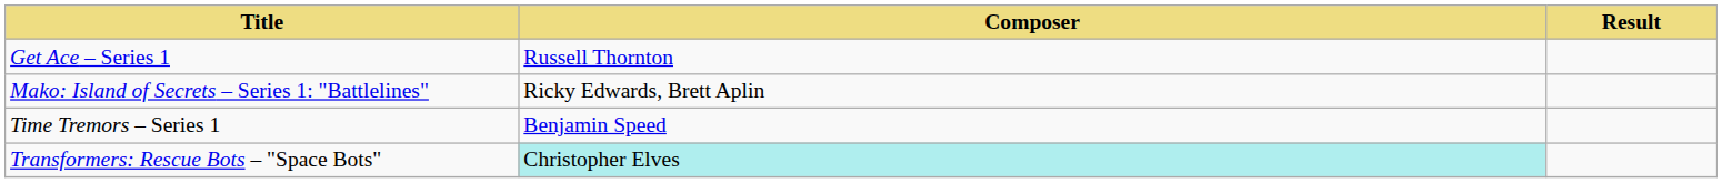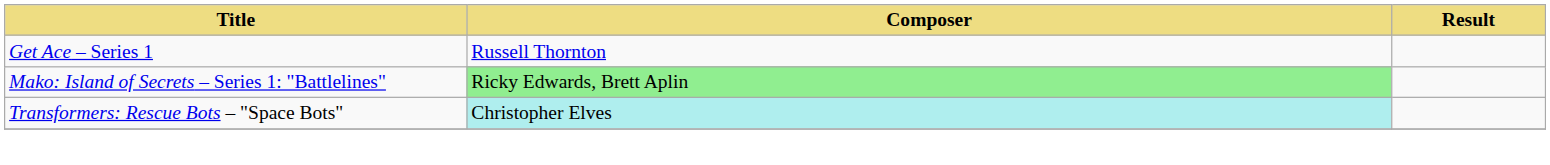Mako: Island of Secrets – Series 1: "Battlelines" | Composer: no background -> lightgreen background
- row: Time Tremors – Series 1 | Benjamin Speed
